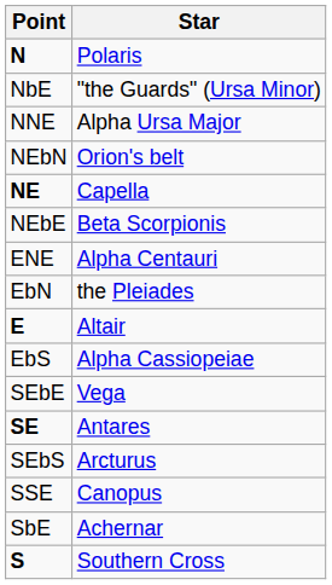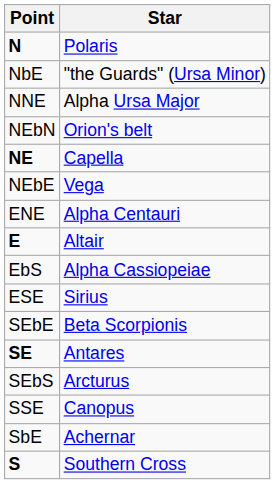NEbE | Star: Beta Scorpionis -> Vega
- row: EbN | the Pleiades
+ row: ESE | Sirius
SEbE | Star: Vega -> Beta Scorpionis
